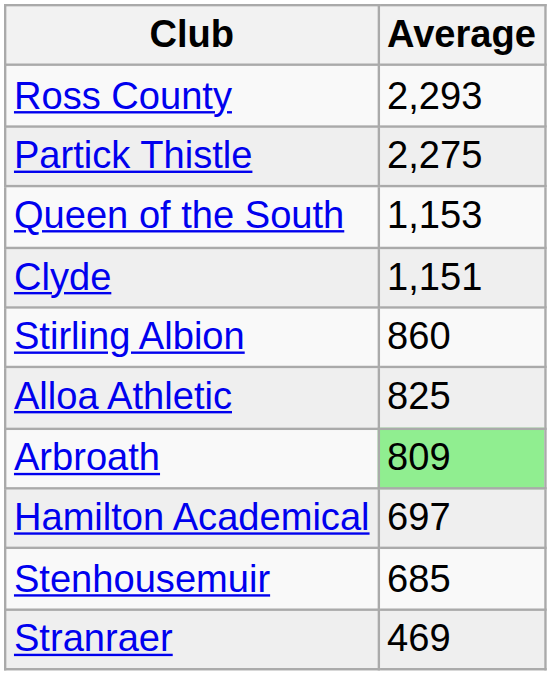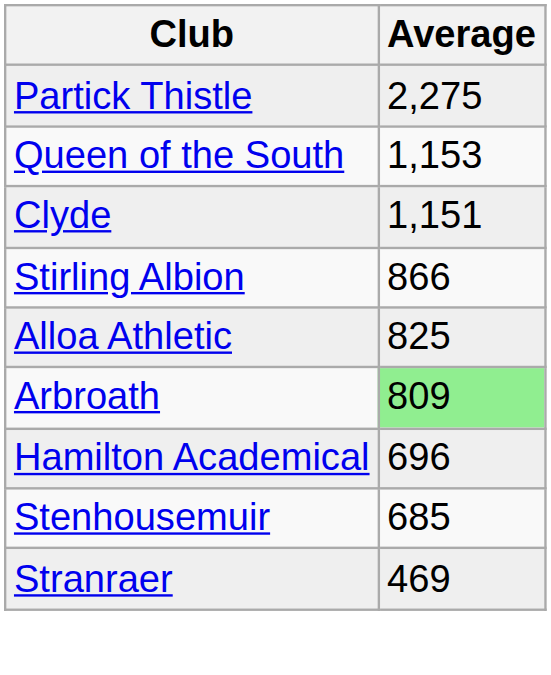- row: Ross County | 2,293
Stirling Albion | Average: 860 -> 866
Hamilton Academical | Average: 697 -> 696
